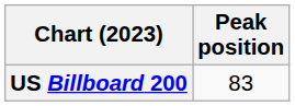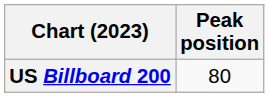US Billboard 200 | Peak position: 83 -> 80
